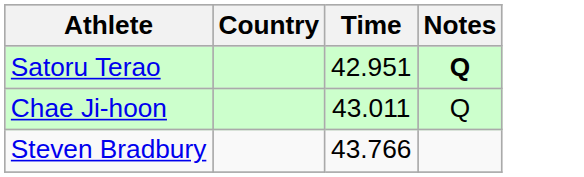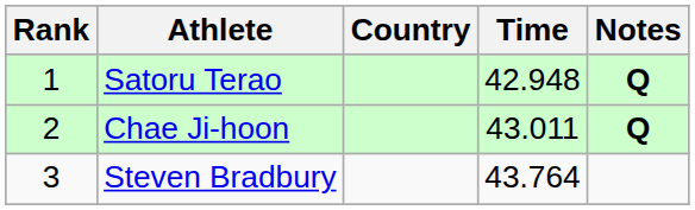+ column: Rank | 1 | 2 | 3
Satoru Terao | Time: 42.951 -> 42.948
Chae Ji-hoon | Notes: normal -> bold
Steven Bradbury | Time: 43.766 -> 43.764
